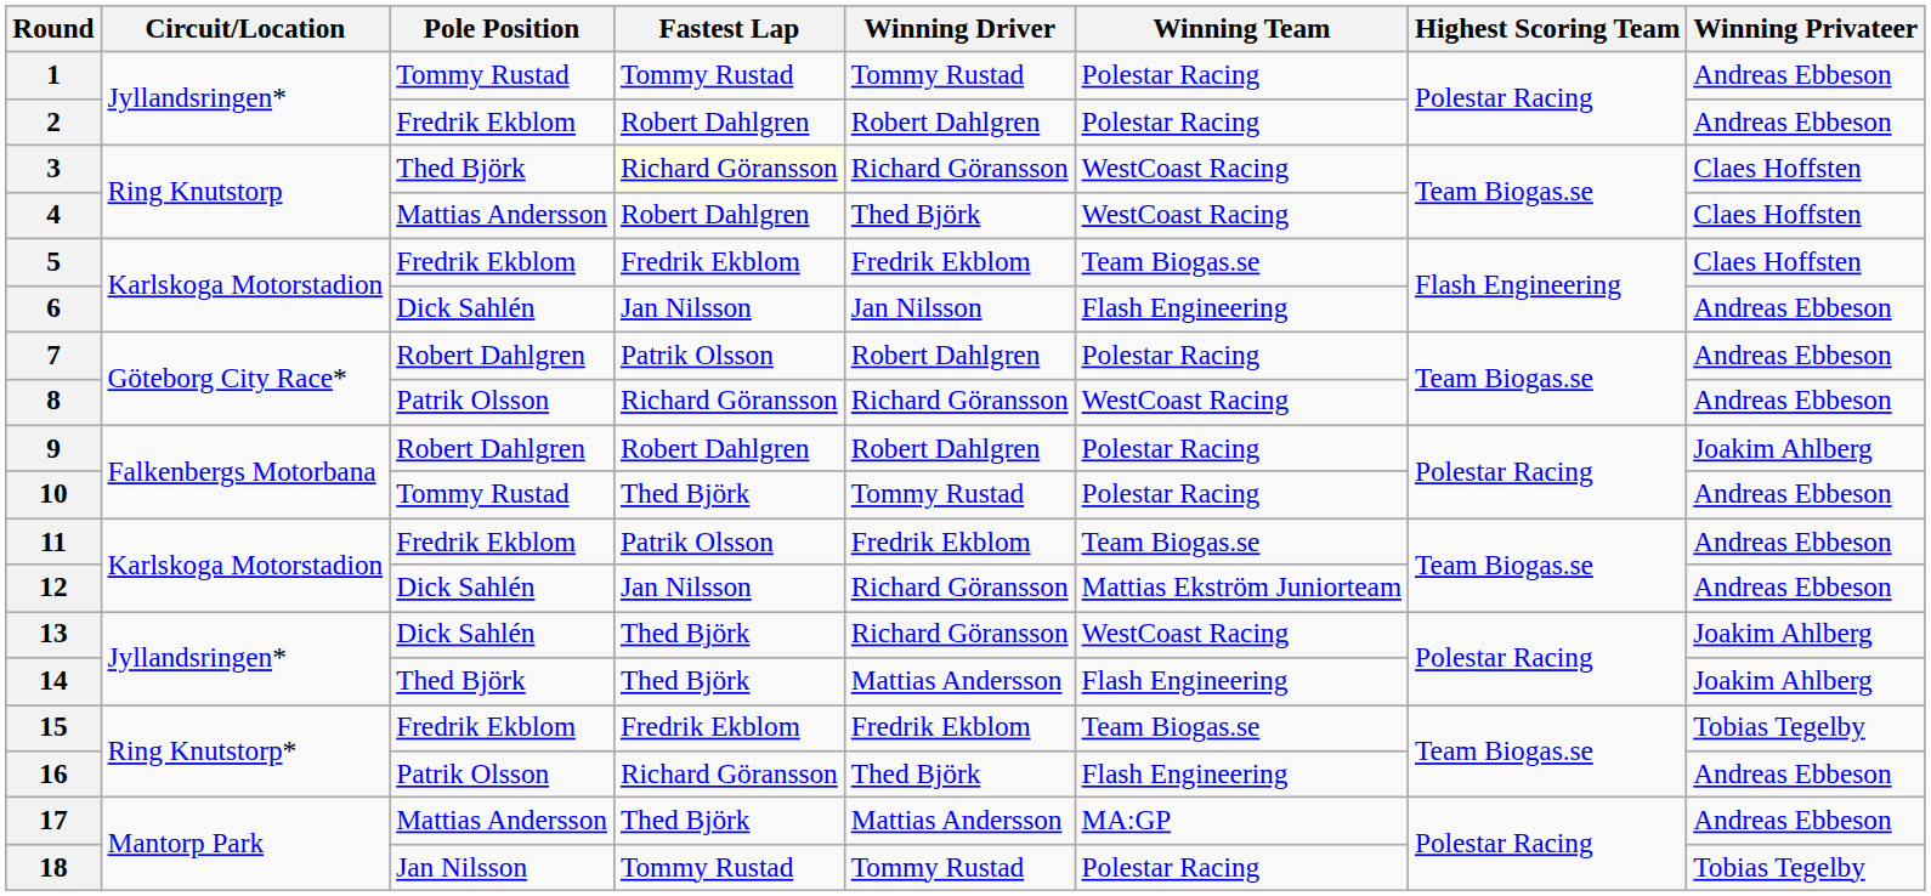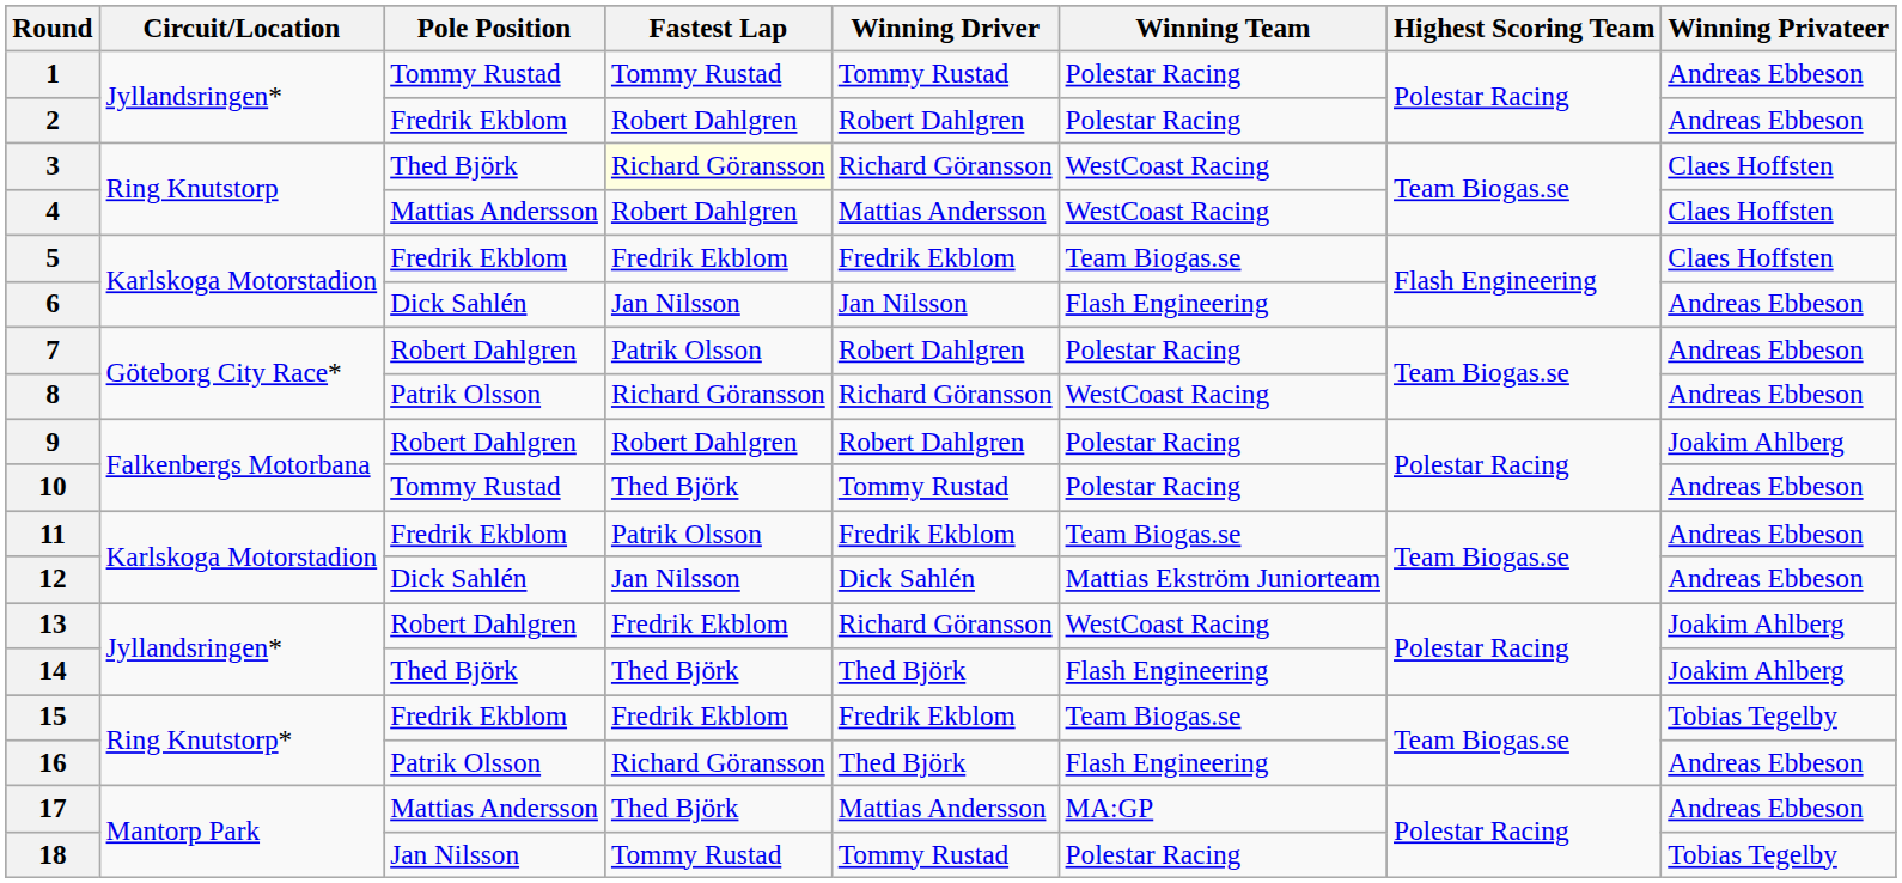4 | Winning Driver: Thed Björk -> Mattias Andersson
12 | Winning Driver: Richard Göransson -> Dick Sahlén
13 | Pole Position: Dick Sahlén -> Robert Dahlgren
13 | Fastest Lap: Thed Björk -> Fredrik Ekblom
14 | Winning Driver: Mattias Andersson -> Thed Björk
